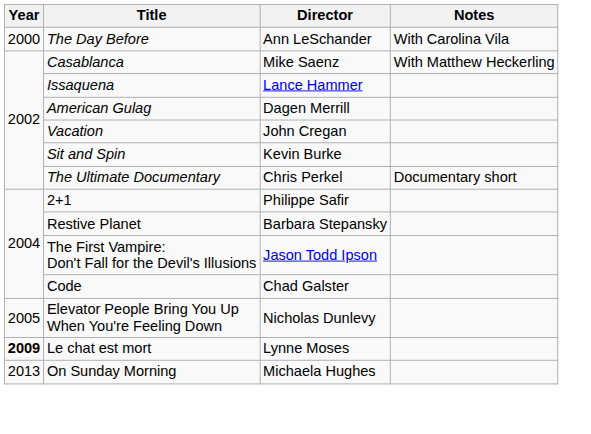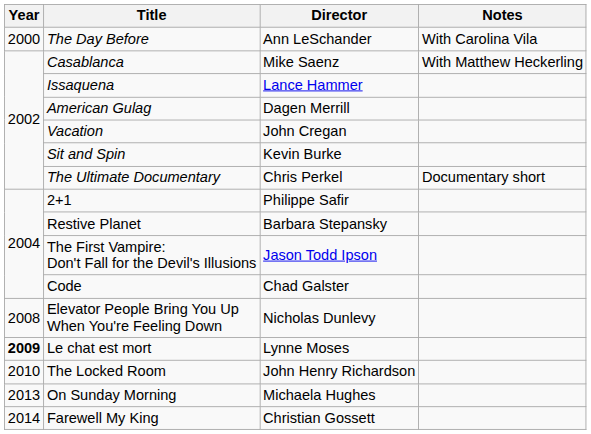Elevator People Bring You Up When You're Feeling Down | Year: 2005 -> 2008
+ row: 2010 | The Locked Room | John Henry Richardson
+ row: 2014 | Farewell My King | Christian Gossett
